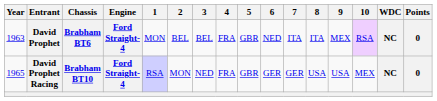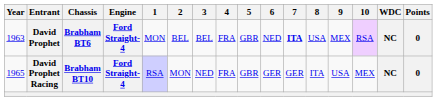David Prophet | 7: normal -> bold
David Prophet | 8: ITA -> USA
David Prophet Racing | 8: USA -> ITA
